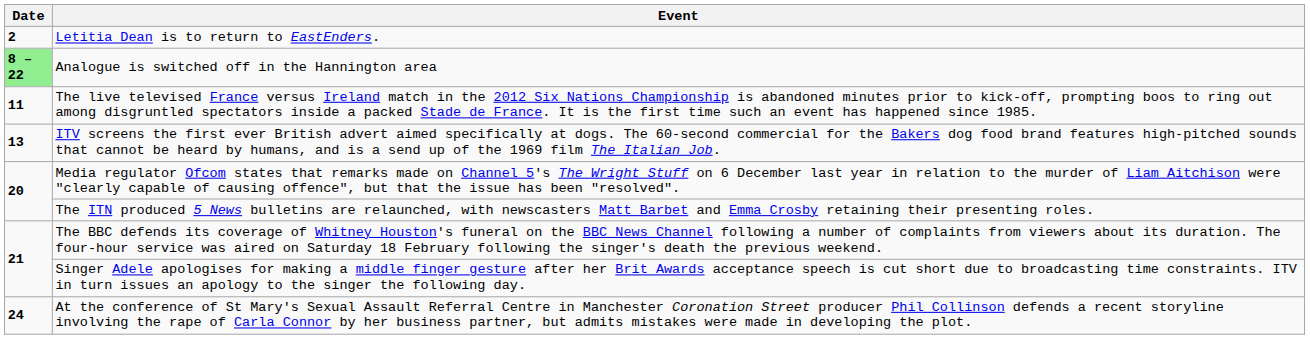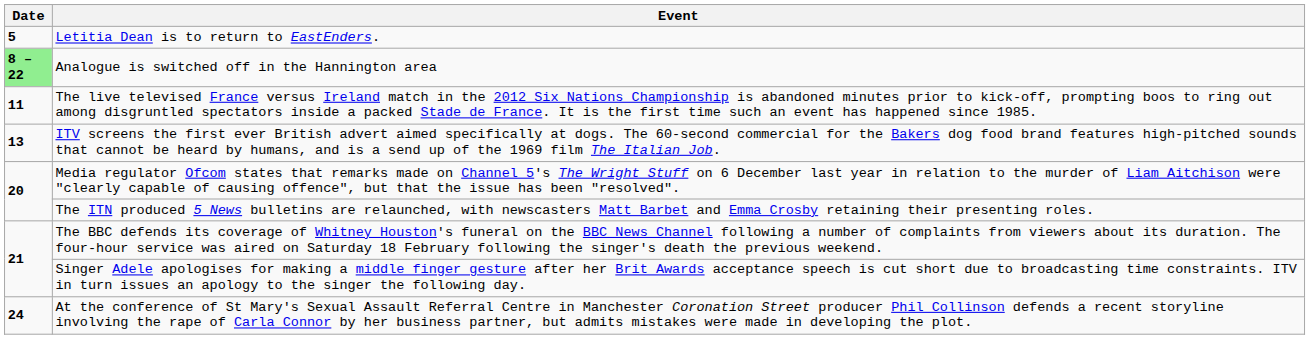Letitia Dean is to return to EastEnders. | Date: 2 -> 5
